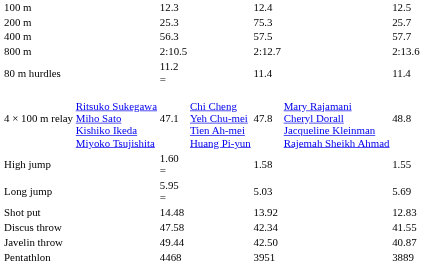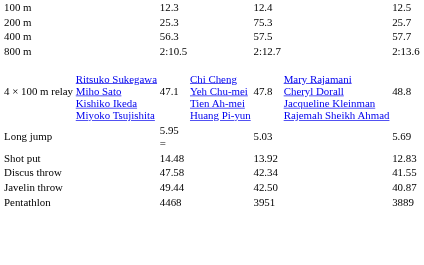- row: 80 m hurdles | 11.2 = | 11.4 | 11.4
- row: High jump | 1.60 = | 1.58 | 1.55
